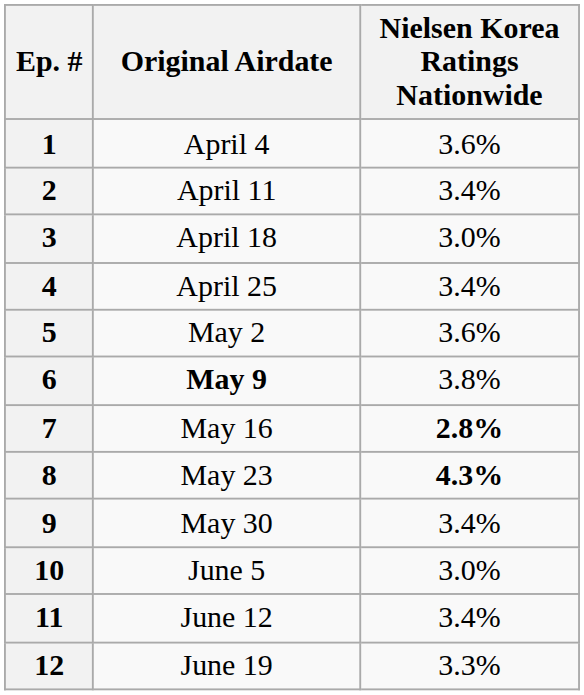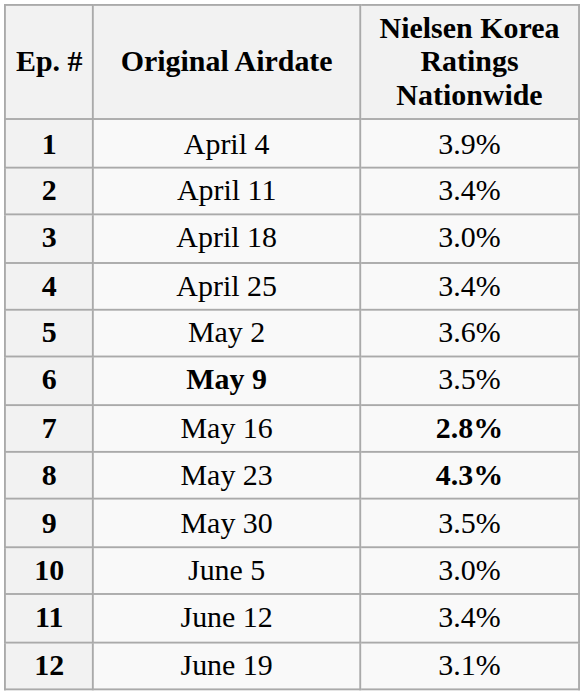1 | Nielsen Korea Ratings Nationwide: 3.6% -> 3.9%
6 | Nielsen Korea Ratings Nationwide: 3.8% -> 3.5%
9 | Nielsen Korea Ratings Nationwide: 3.4% -> 3.5%
12 | Nielsen Korea Ratings Nationwide: 3.3% -> 3.1%
